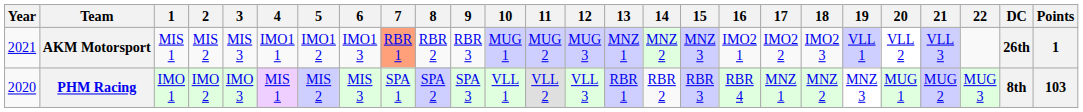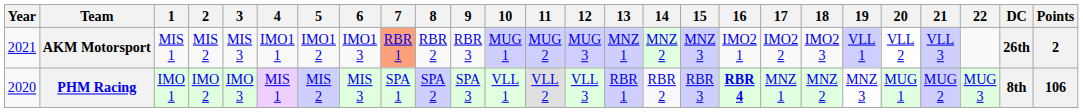AKM Motorsport | Points: 1 -> 2
PHM Racing | 16: normal -> bold
PHM Racing | Points: 103 -> 106
